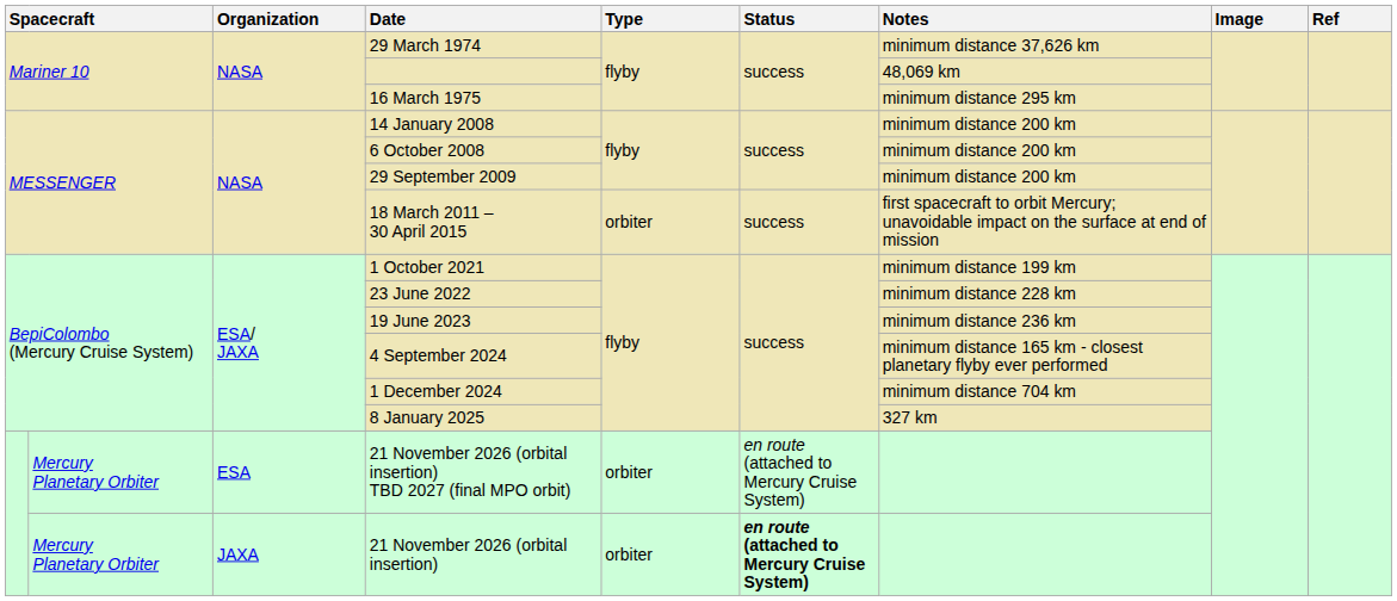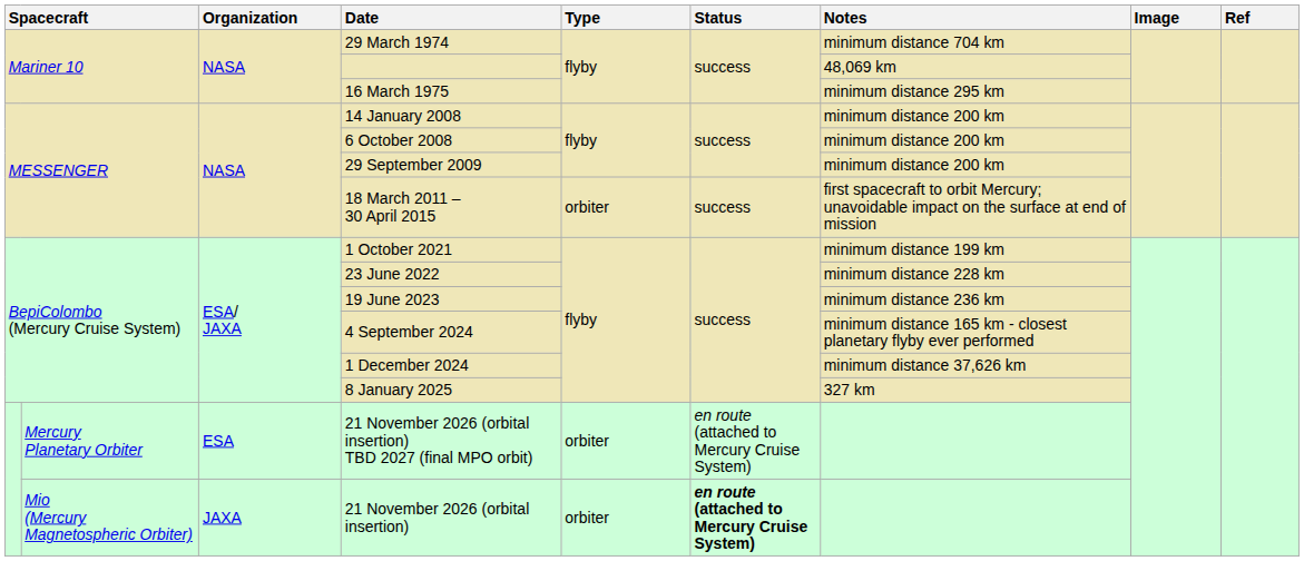29 March 1974 | Notes: minimum distance 37,626 km -> minimum distance 704 km
1 December 2024 | Notes: minimum distance 704 km -> minimum distance 37,626 km
21 November 2026 (orbital insertion) | column 2: Mercury Planetary Orbiter -> Mio (Mercury Magnetospheric Orbiter)
